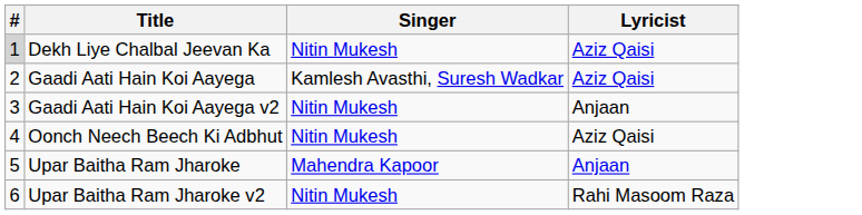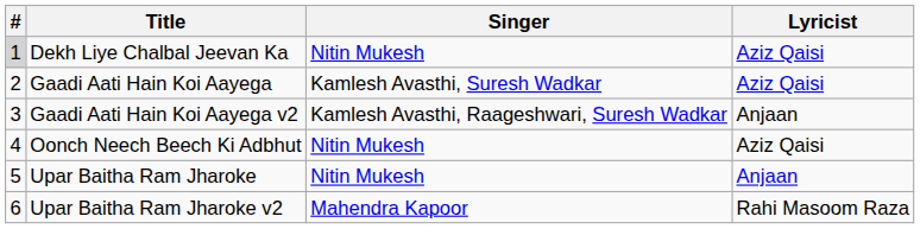Gaadi Aati Hain Koi Aayega v2 | Singer: Nitin Mukesh -> Kamlesh Avasthi, Raageshwari, Suresh Wadkar
Upar Baitha Ram Jharoke | Singer: Mahendra Kapoor -> Nitin Mukesh
Upar Baitha Ram Jharoke v2 | Singer: Nitin Mukesh -> Mahendra Kapoor
